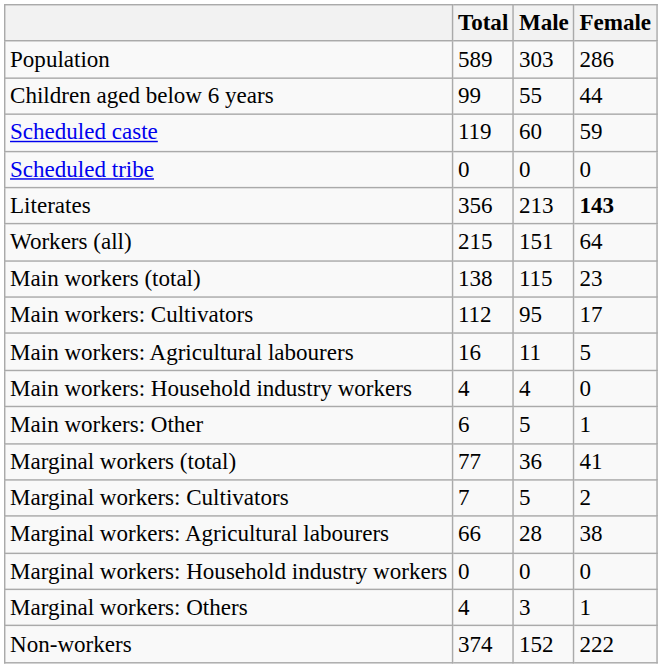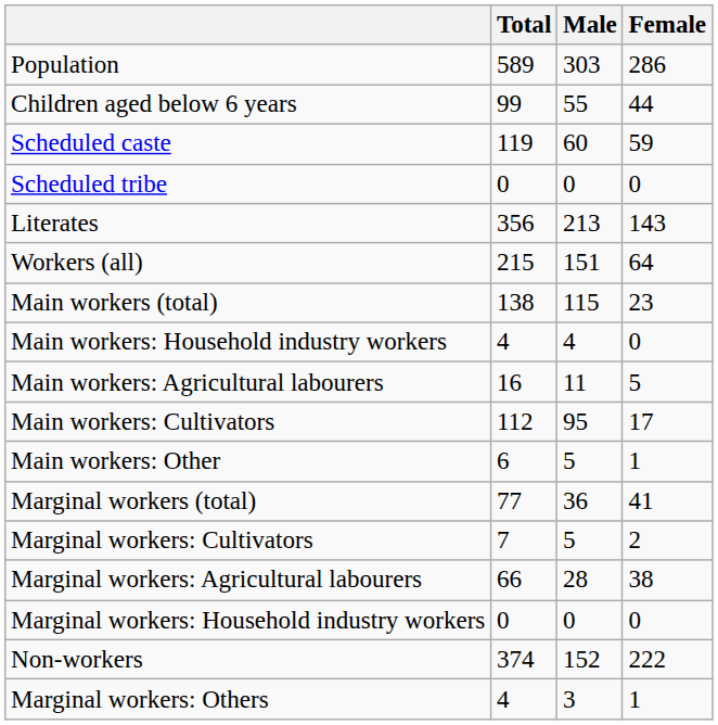Literates | Female: bold -> normal
rows swapped: Main workers: Cultivators <-> Main workers: Household industry workers
rows swapped: Marginal workers: Others <-> Non-workers
